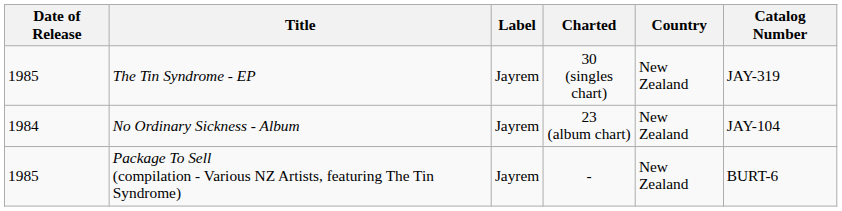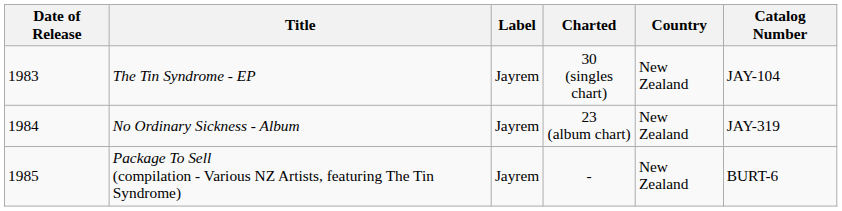The Tin Syndrome - EP | Date of Release: 1985 -> 1983
The Tin Syndrome - EP | Catalog Number: JAY-319 -> JAY-104
No Ordinary Sickness - Album | Catalog Number: JAY-104 -> JAY-319
